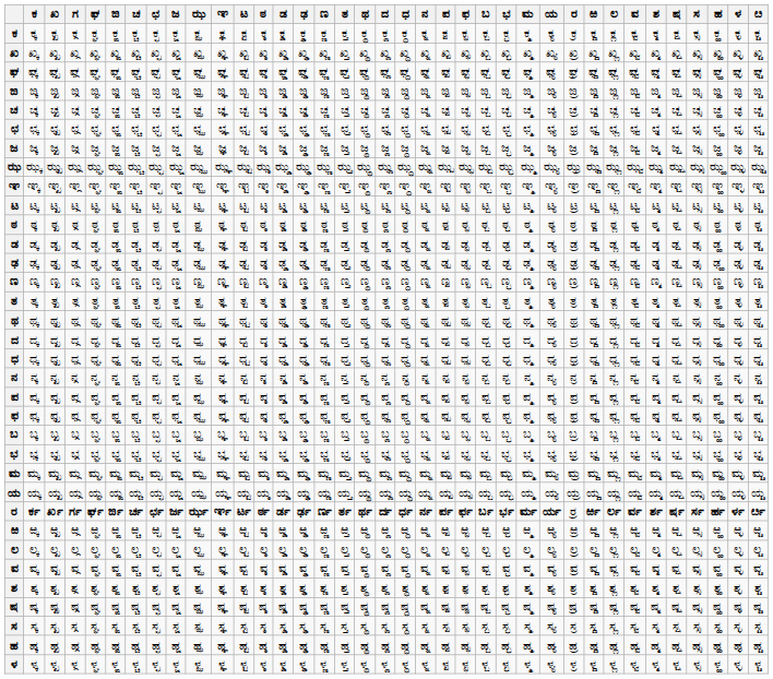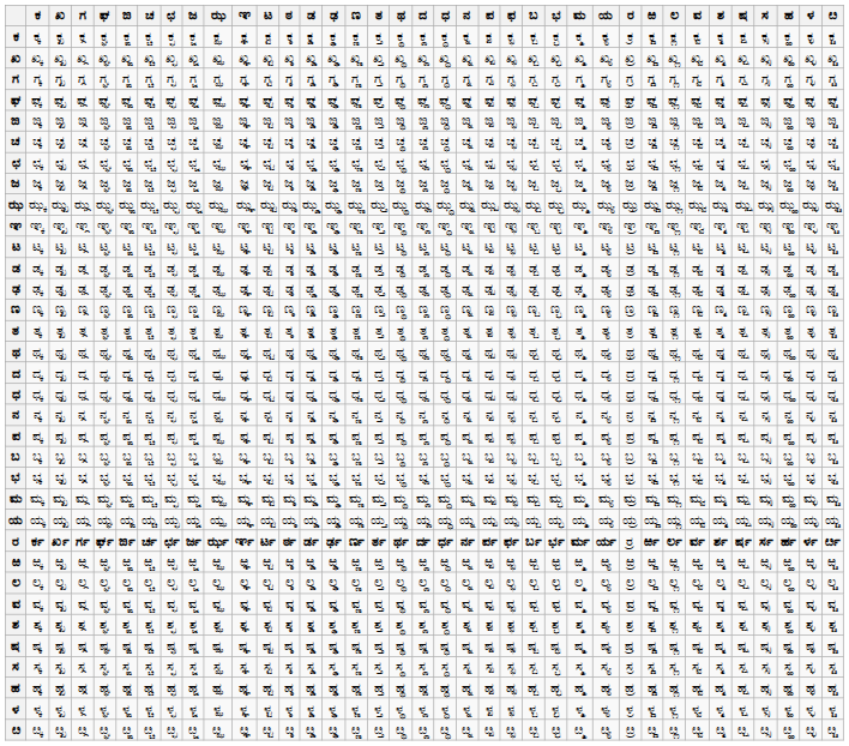+ row: ಗ | ಗ್ಕ | ಗ್ಖ | ಗ್ಗ | ಗ್ಘ | ಗ್ಙ | ಗ್ಚ | ಗ್ಛ | ಗ್ಜ | ಗ್ಝ | ಗ್ಞ | ಗ್ಟ | ಗ್ಠ | ಗ್ಡ | ಗ್ಢ | ಗ್ಣ | ಗ್ತ | ಗ್ಥ | ಗ್ದ | ಗ್ಧ | ಗ್ನ | ಗ್ಪ | ಗ್ಫ | ಗ್ಬ | ಗ್ಭ | ಗ್ಮ | ಗ್ಯ | ಗ್ರ | ಗ್ಱ | ಗ್ಲ | ಗ್ವ | ಗ್ಶ | ಗ್ಷ | ಗ್ಸ | ಗ್ಹ | ಗ್ಳ | ಗ್ೞ
- row: ಠ | ಠ್ಕ | ಠ್ಖ | ಠ್ಗ | ಠ್ಘ | ಠ್ಙ | ಠ್ಚ | ಠ್ಛ | ಠ್ಜ | ಠ್ಝ | ಠ್ಞ | ಠ್ಟ | ಠ್ಠ | ಠ್ಡ | ಠ್ಢ | ಠ್ಣ | ಠ್ತ | ಠ್ಥ | ಠ್ದ | ಠ್ಧ | ಠ್ನ | ಠ್ಪ | ಠ್ಫ | ಠ್ಬ | ಠ್ಭ | ಠ್ಮ | ಠ್ಯ | ಠ್ರ | ಠ್ಱ | ಠ್ಲ | ಠ್ವ | ಠ್ಶ | ಠ್ಷ | ಠ್ಸ | ಠ್ಹ | ಠ್ಳ | ಠ್ೞ
- row: ಫ | ಫ್ಕ | ಫ್ಖ | ಫ್ಗ | ಫ್ಘ | ಫ್ಙ | ಫ್ಚ | ಫ್ಛ | ಫ್ಜ | ಫ್ಝ | ಫ್ಞ | ಫ್ಟ | ಫ್ಠ | ಫ್ಡ | ಫ್ಢ | ಫ್ಣ | ಫ್ತ | ಫ್ಥ | ಫ್ದ | ಫ್ಧ | ಫ್ನ | ಫ್ಪ | ಫ್ಫ | ಫ್ಬ | ಫ್ಭ | ಫ್ಮ | ಫ್ಯ | ಫ್ರ | ಫ್ಱ | ಫ್ಲ | ಫ್ವ | ಫ್ಶ | ಫ್ಷ | ಫ್ಸ | ಫ್ಹ | ಫ್ಳ | ಫ್ೞ
+ row: ೞ | ೞ್ಕ | ೞ್ಖ | ೞ್ಗ | ೞ್ಘ | ೞ್ಙ | ೞ್ಚ | ೞ್ಛ | ೞ್ಜ | ೞ್ಝ | ೞ್ಞ | ೞ್ಟ | ೞ್ಠ | ೞ್ಡ | ೞ್ಢ | ೞ್ಣ | ೞ್ತ | ೞ್ಥ | ೞ್ದ | ೞ್ಧ | ೞ್ನ | ೞ್ಪ | ೞ್ಫ | ೞ್ಬ | ೞ್ಭ | ೞ್ಮ | ೞ್ಯ | ೞ್ರ | ೞ್ಱ | ೞ್ಲ | ೞ್ವ | ೞ್ಶ | ೞ್ಷ | ೞ್ಸ | ೞ್ಹ | ೞ್ಳ | ೞ್ೞ
